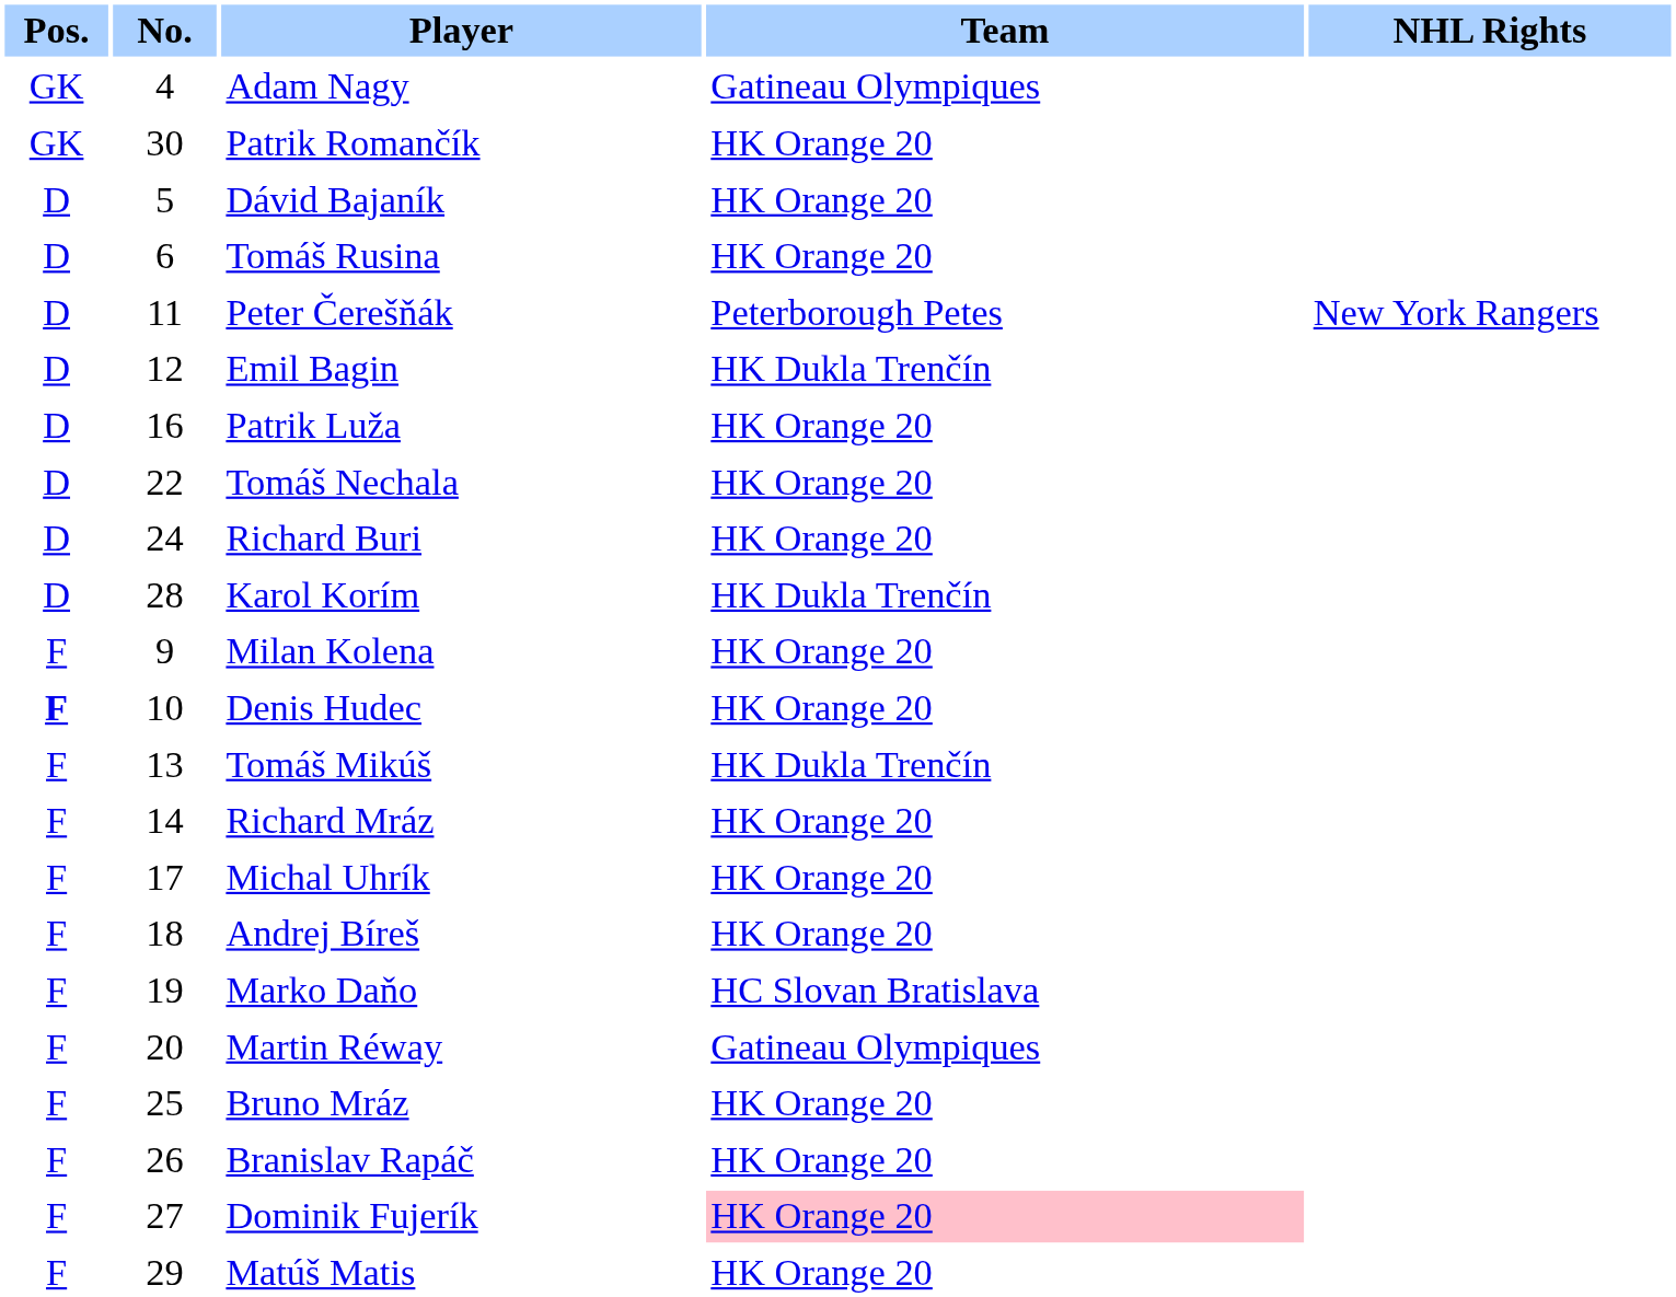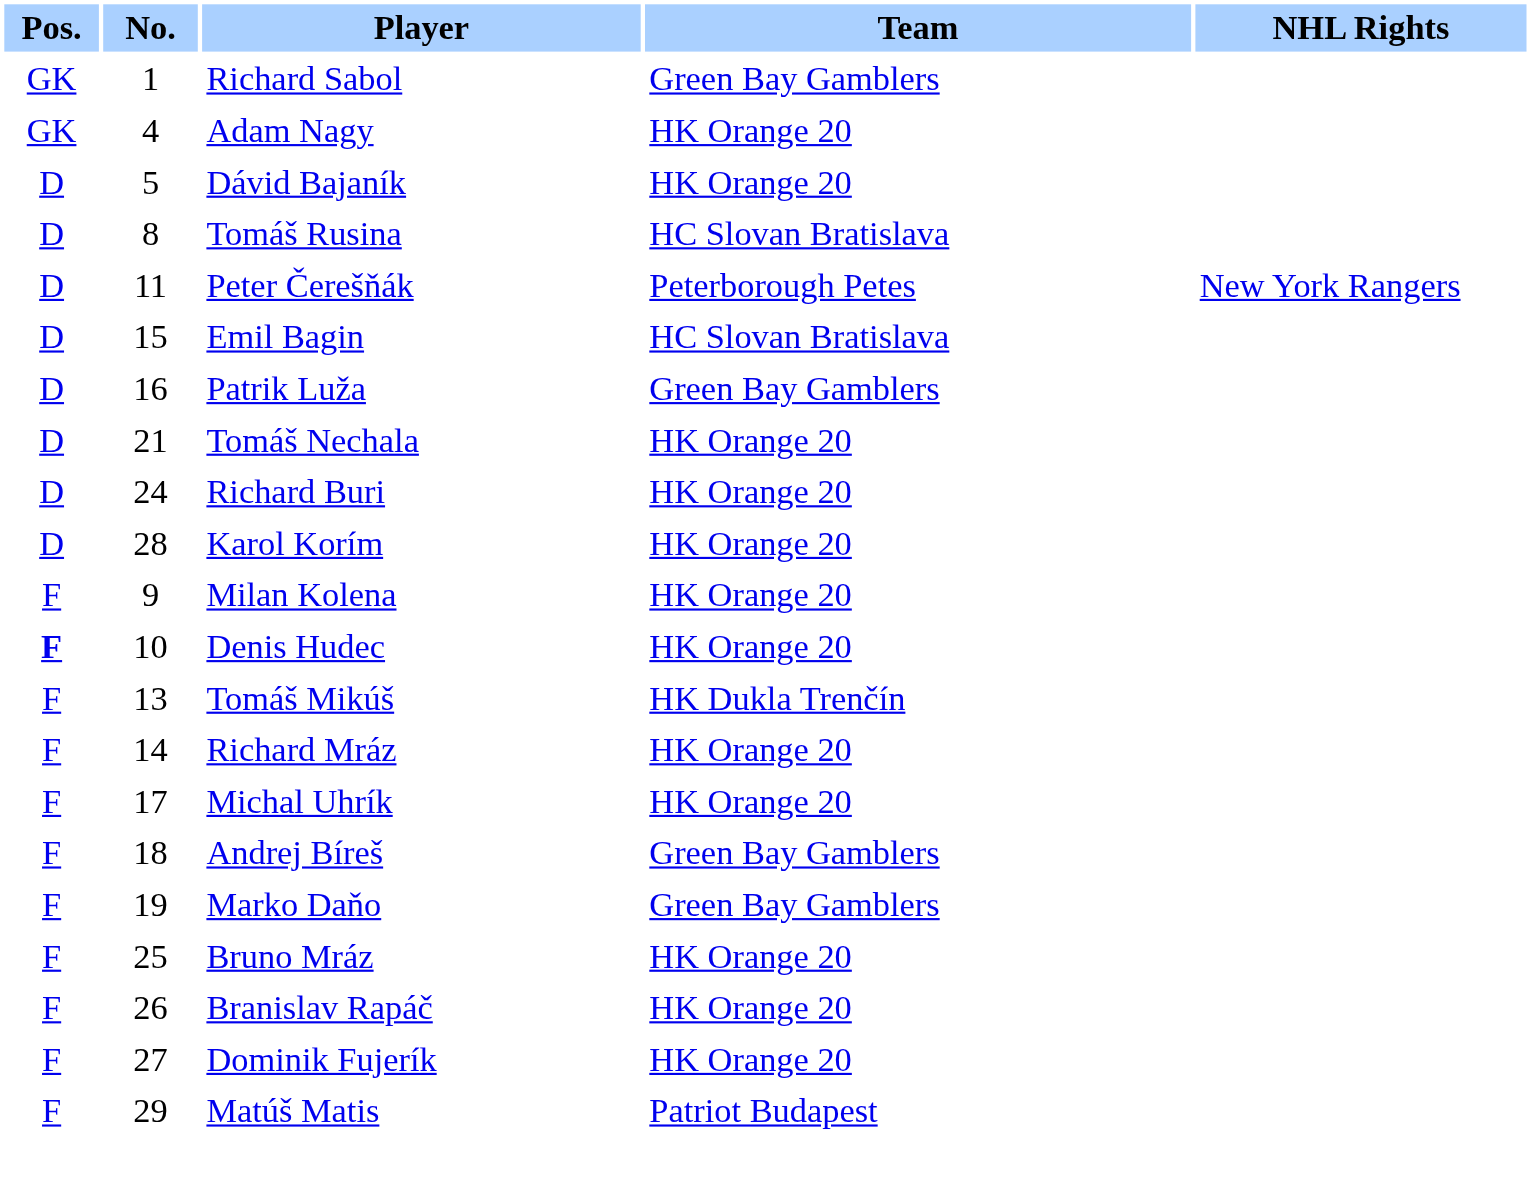+ row: GK | 1 | Richard Sabol | Green Bay Gamblers
Adam Nagy | Team: Gatineau Olympiques -> HK Orange 20
- row: GK | 30 | Patrik Romančík | HK Orange 20
Tomáš Rusina | No.: 6 -> 8
Tomáš Rusina | Team: HK Orange 20 -> HC Slovan Bratislava
Emil Bagin | No.: 12 -> 15
Emil Bagin | Team: HK Dukla Trenčín -> HC Slovan Bratislava
Patrik Luža | Team: HK Orange 20 -> Green Bay Gamblers
Tomáš Nechala | No.: 22 -> 21
Karol Korím | Team: HK Dukla Trenčín -> HK Orange 20
Andrej Bíreš | Team: HK Orange 20 -> Green Bay Gamblers
Marko Daňo | Team: HC Slovan Bratislava -> Green Bay Gamblers
- row: F | 20 | Martin Réway | Gatineau Olympiques
Dominik Fujerík | Team: pink background -> no background
Matúš Matis | Team: HK Orange 20 -> Patriot Budapest
